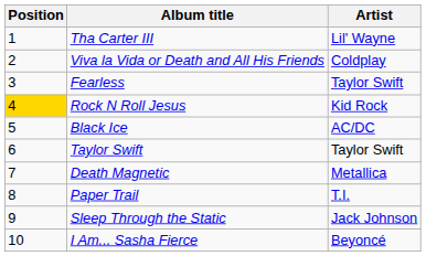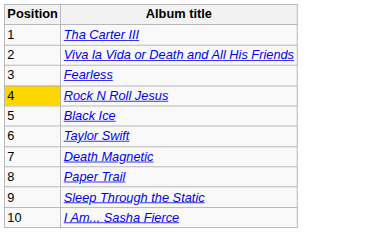- column: Artist | Lil' Wayne | Coldplay | Taylor Swift | Kid Rock | AC/DC | Taylor Swift | Metallica | T.I. | Jack Johnson | Beyoncé
